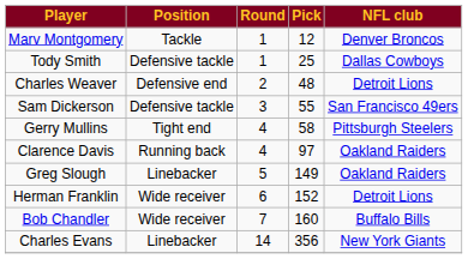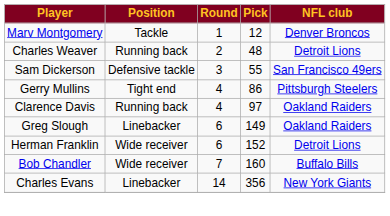- row: Tody Smith | Defensive tackle | 1 | 25 | Dallas Cowboys
Charles Weaver | Position: Defensive end -> Running back
Gerry Mullins | Pick: 58 -> 86
Greg Slough | Round: 5 -> 6
